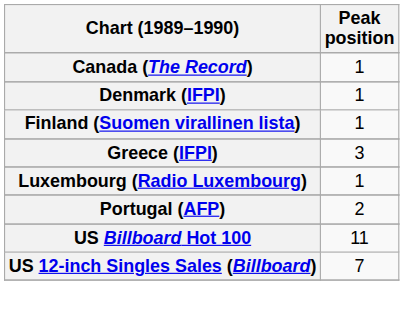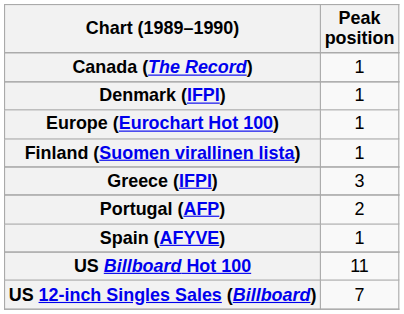+ row: Europe (Eurochart Hot 100) | 1
- row: Luxembourg (Radio Luxembourg) | 1
+ row: Spain (AFYVE) | 1
